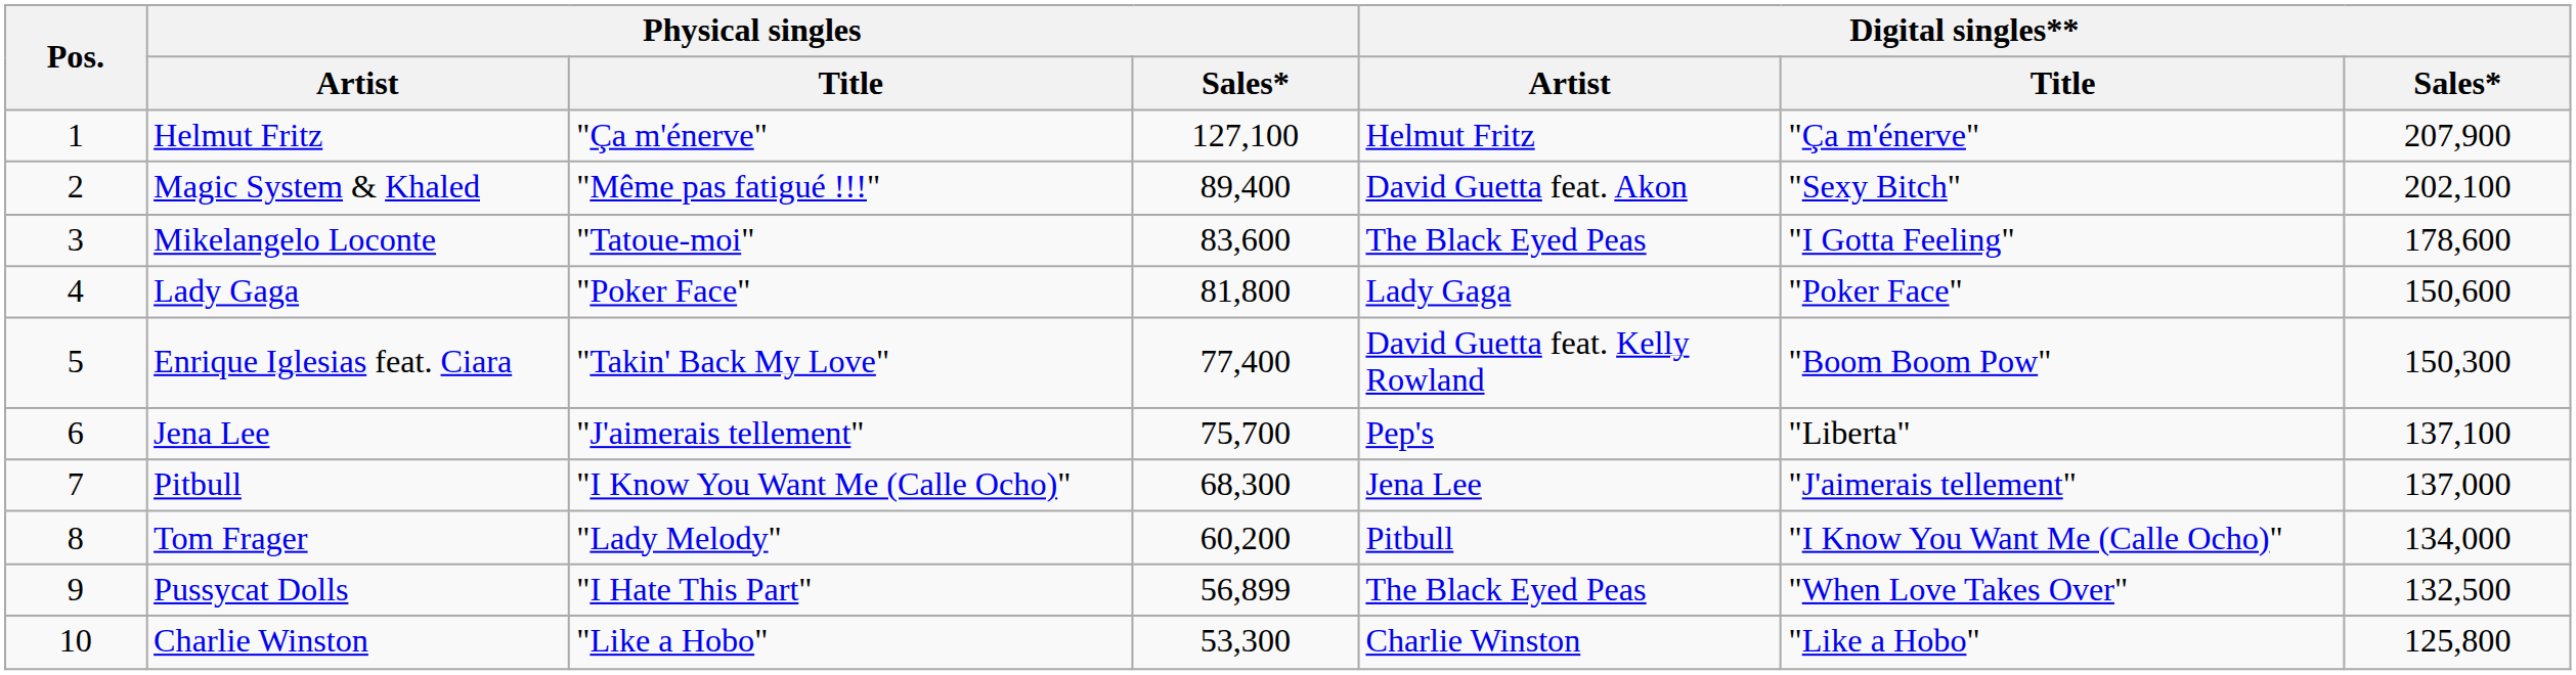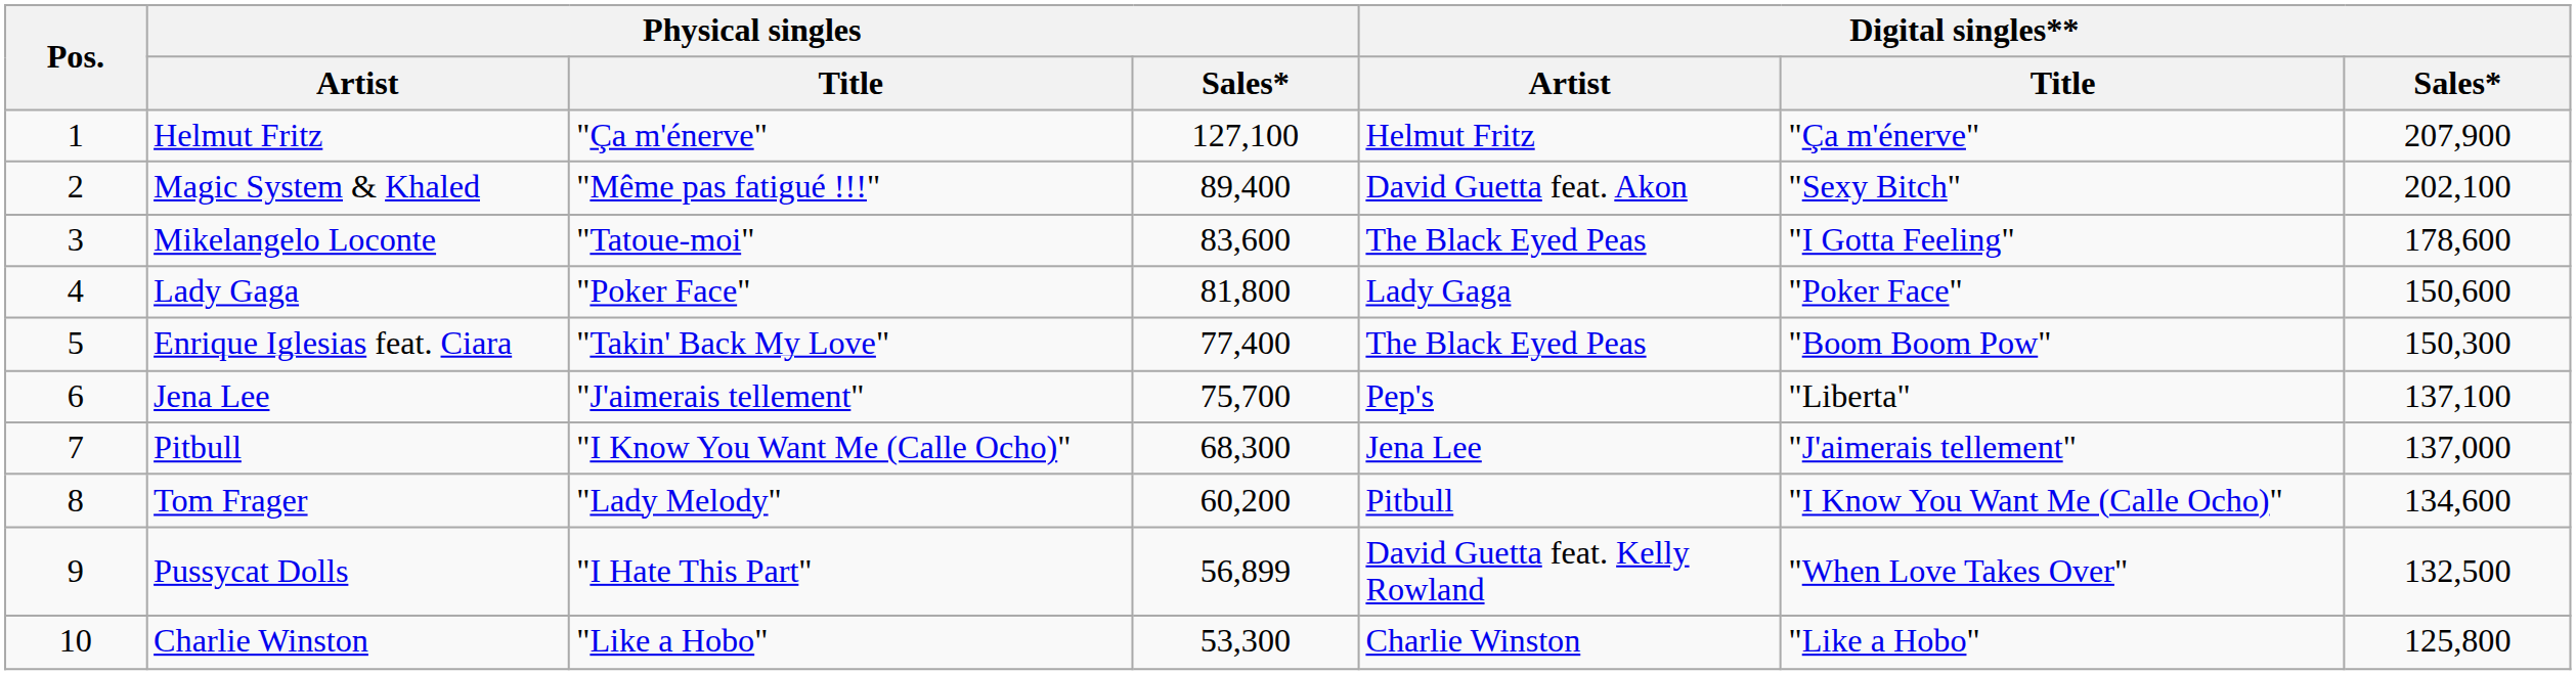Enrique Iglesias feat. Ciara | Digital singles** / Artist: David Guetta feat. Kelly Rowland -> The Black Eyed Peas
Tom Frager | Digital singles** / Sales*: 134,000 -> 134,600
Pussycat Dolls | Digital singles** / Artist: The Black Eyed Peas -> David Guetta feat. Kelly Rowland
